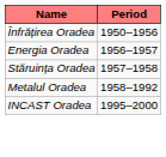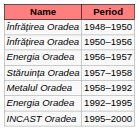+ row: Înfrățirea Oradea | 1948–1950
+ row: Energia Oradea | 1992–1995
